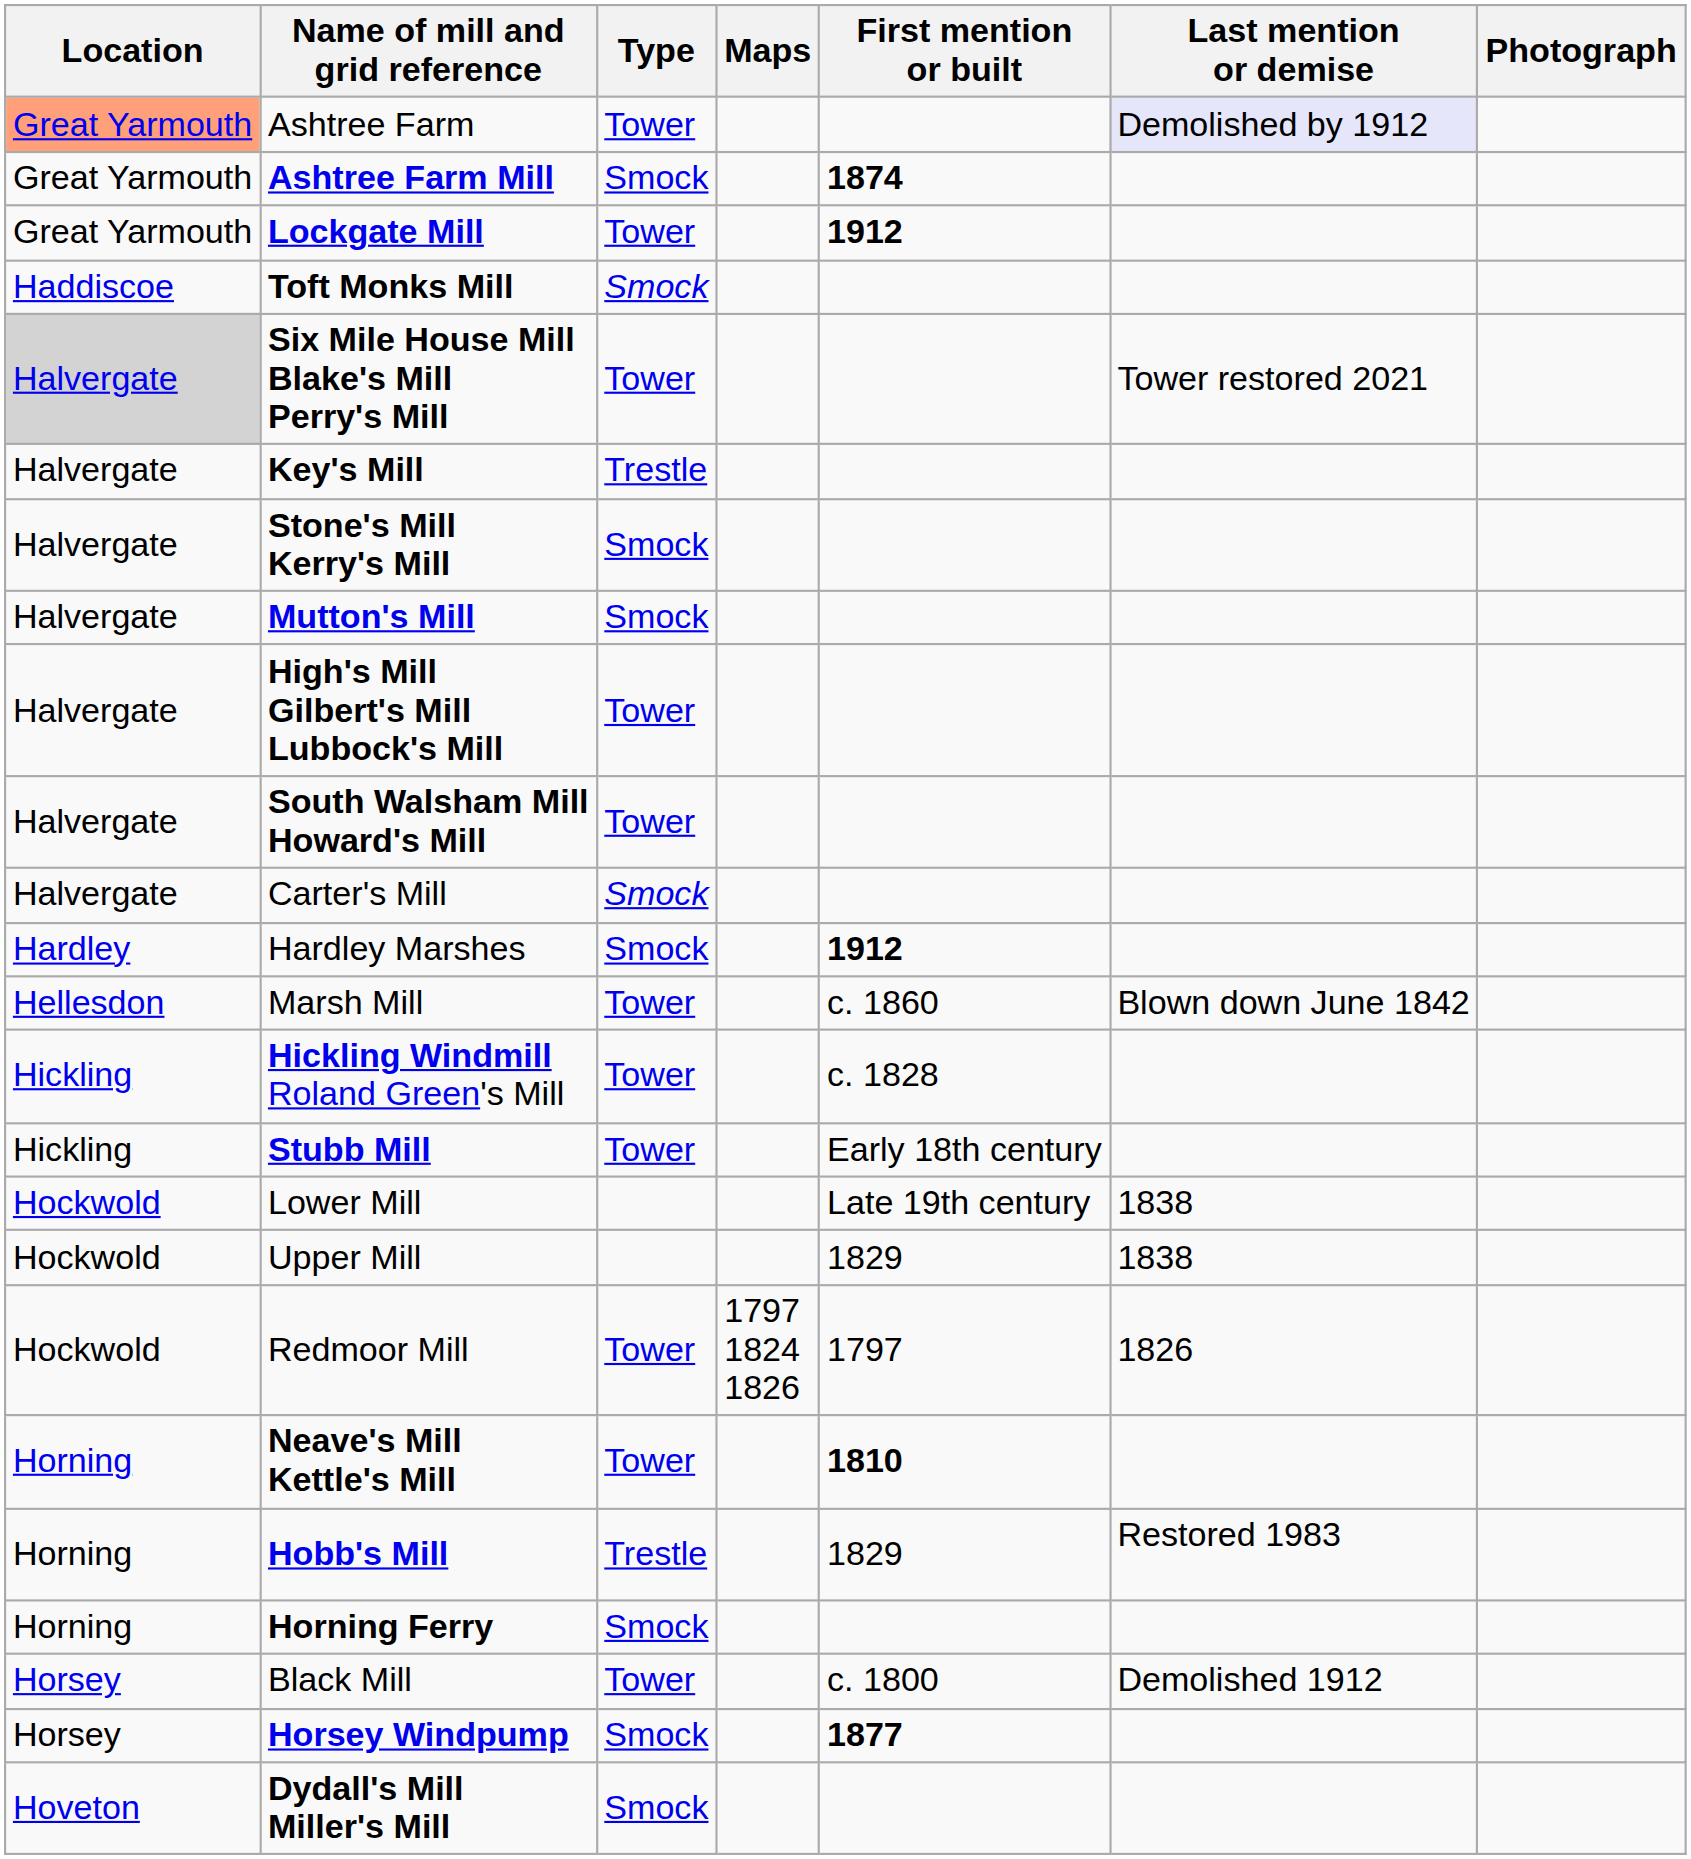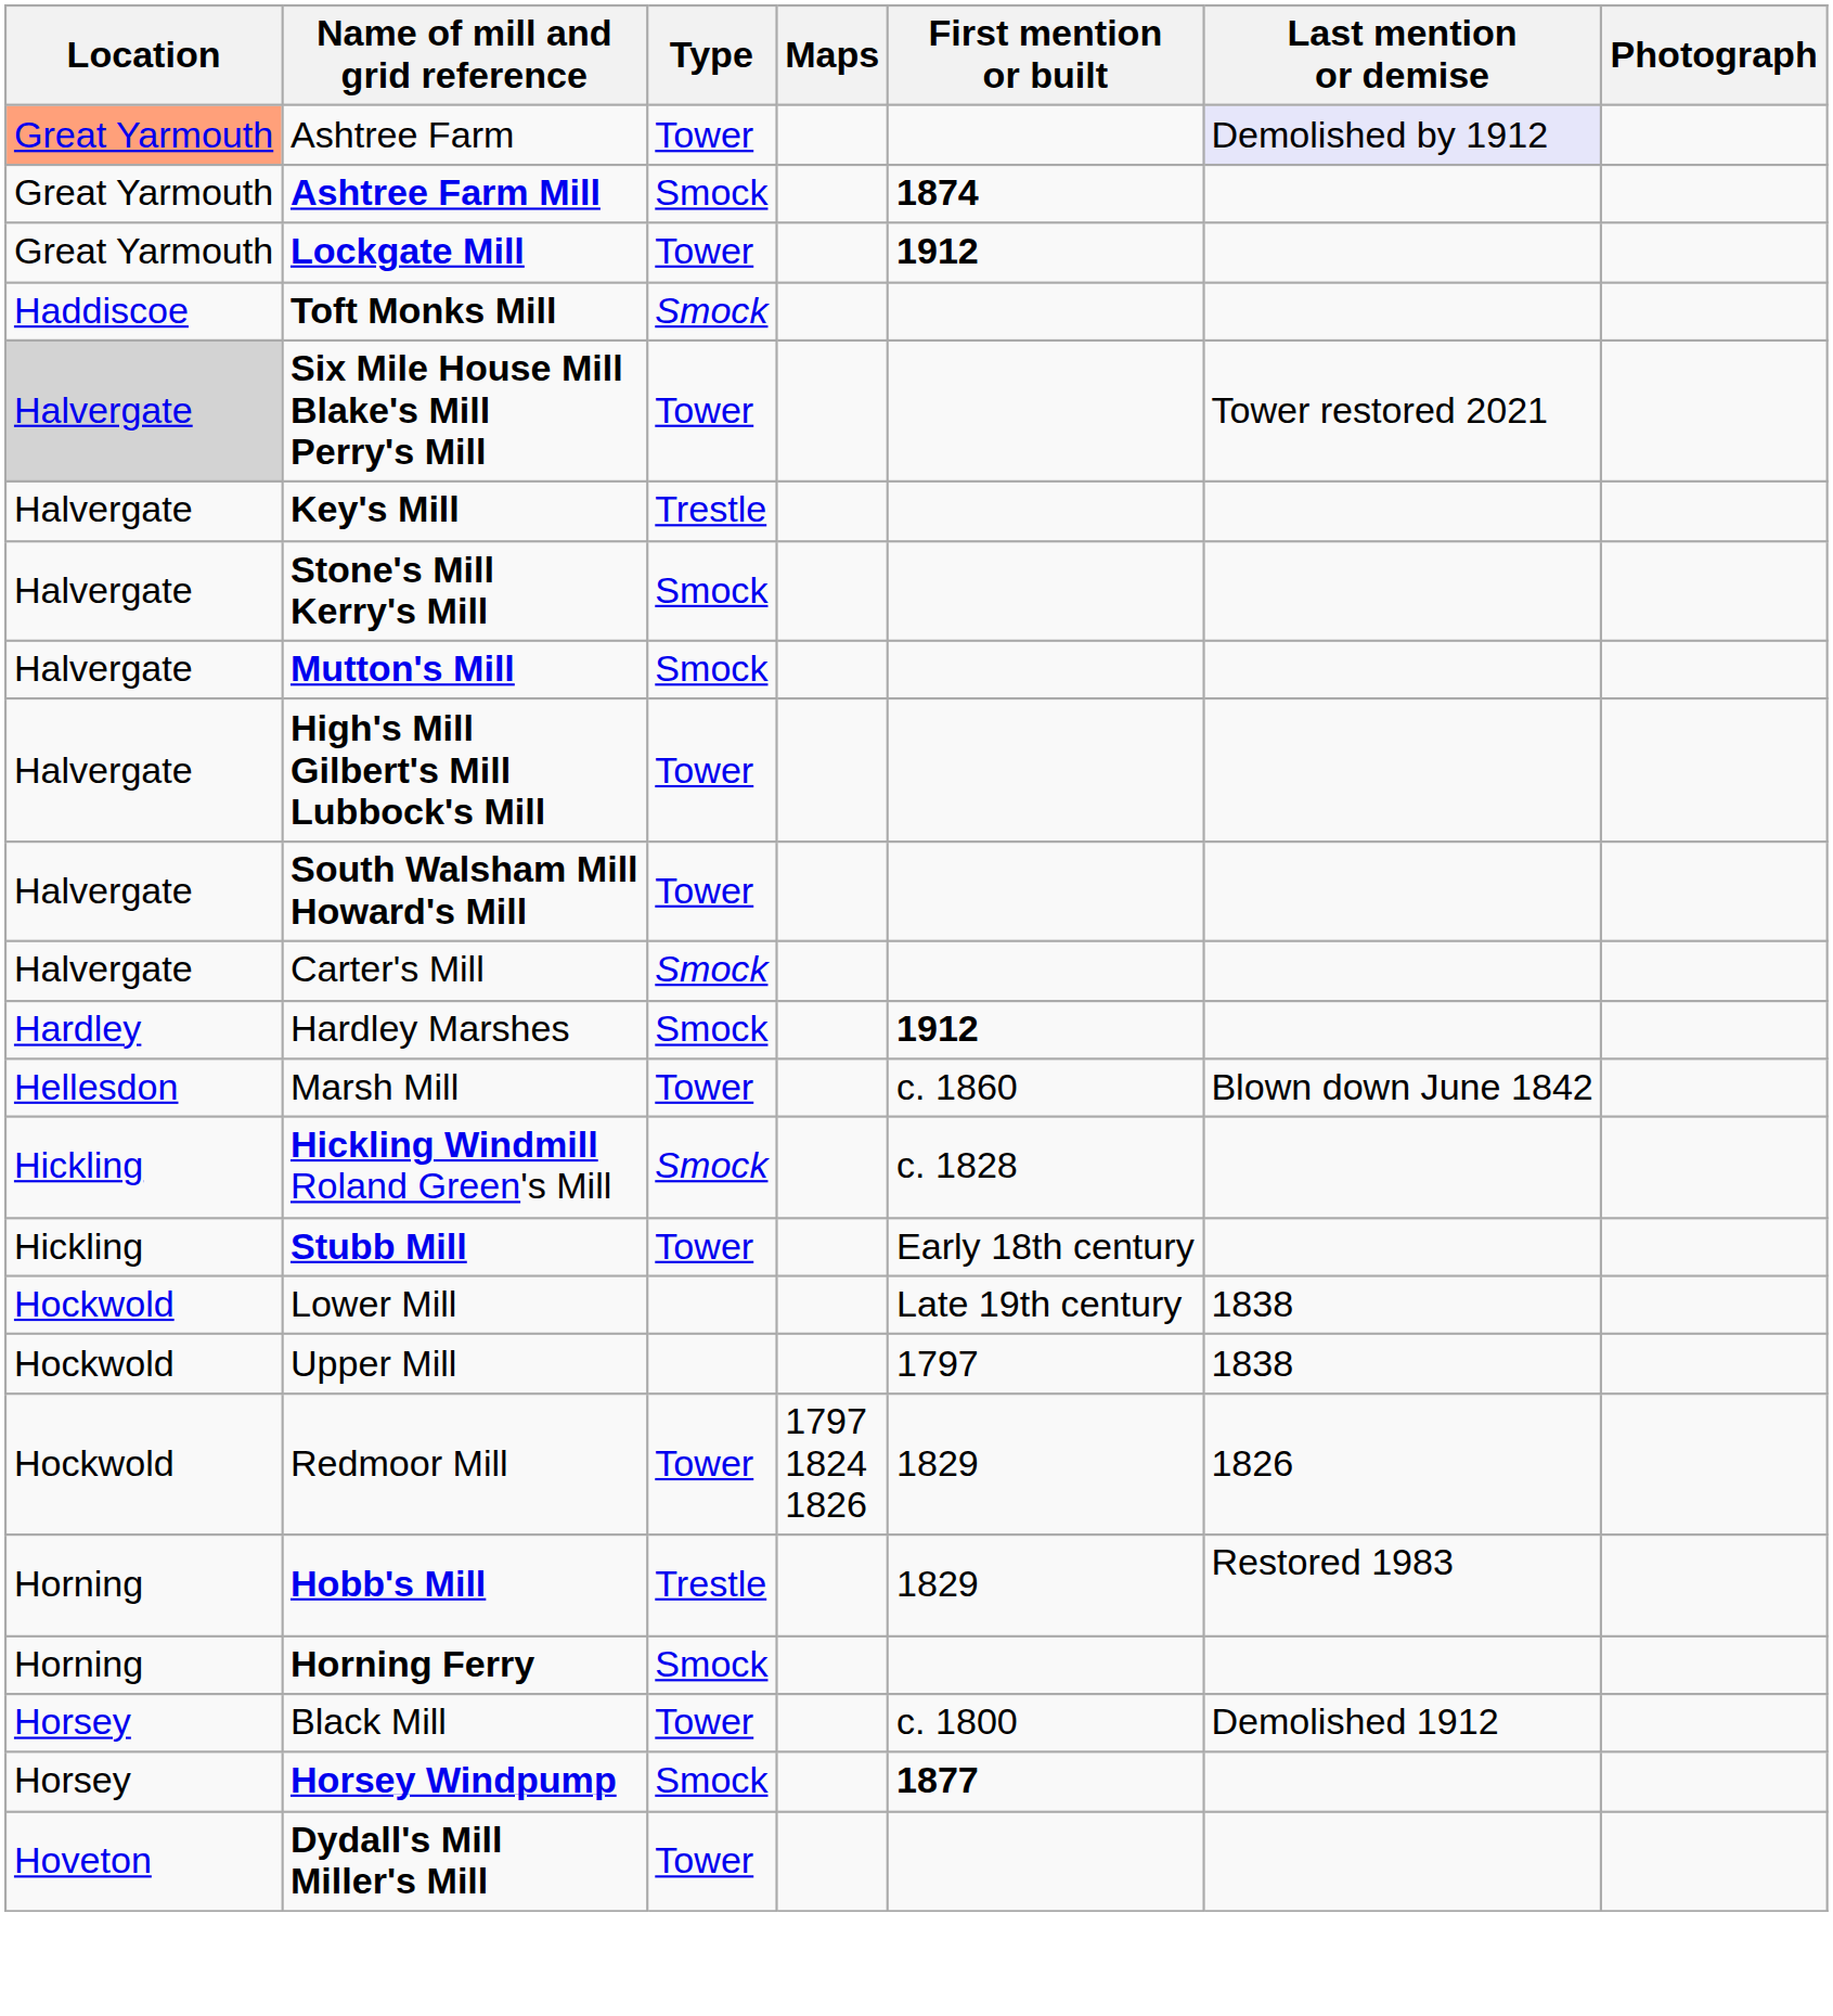Hickling Windmill Roland Green's Mill | Type: Tower -> Smock
Upper Mill | First mention or built: 1829 -> 1797
Redmoor Mill | First mention or built: 1797 -> 1829
- row: Horning | Neave's Mill Kettle's Mill | Tower | 1810
Dydall's Mill Miller's Mill | Type: Smock -> Tower
